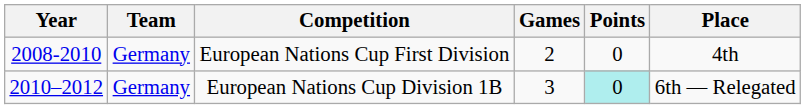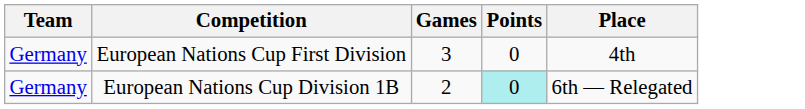- column: Year | 2008-2010 | 2010–2012
European Nations Cup First Division | Games: 2 -> 3
European Nations Cup Division 1B | Games: 3 -> 2
